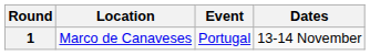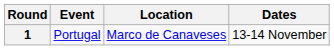columns swapped: Event <-> Location
